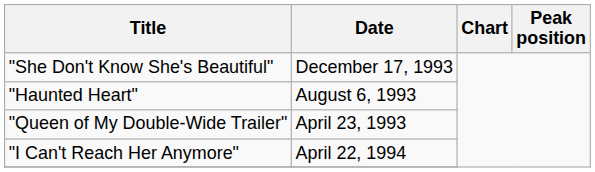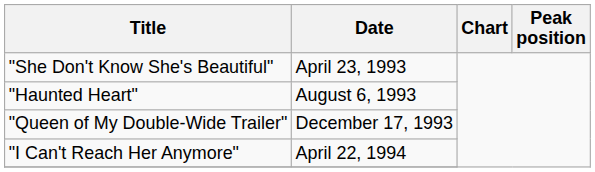"She Don't Know She's Beautiful" | Date: December 17, 1993 -> April 23, 1993
"Queen of My Double-Wide Trailer" | Date: April 23, 1993 -> December 17, 1993
